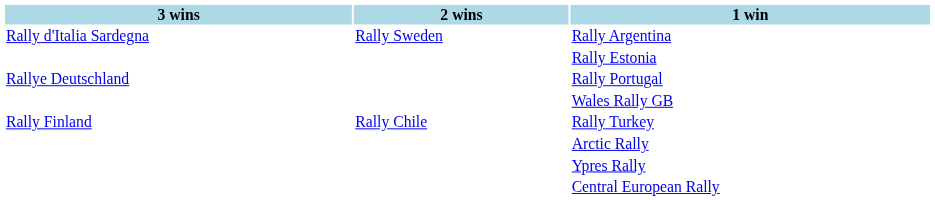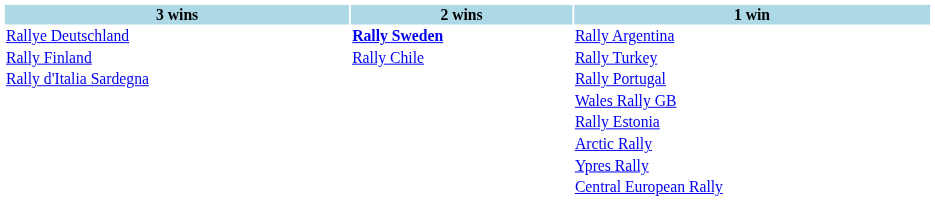Rally Argentina | 3 wins: Rally d'Italia Sardegna -> Rallye Deutschland
Rally Argentina | 2 wins: normal -> bold
rows swapped: Rally Turkey <-> Rally Estonia
Rally Portugal | 3 wins: Rallye Deutschland -> Rally d'Italia Sardegna
